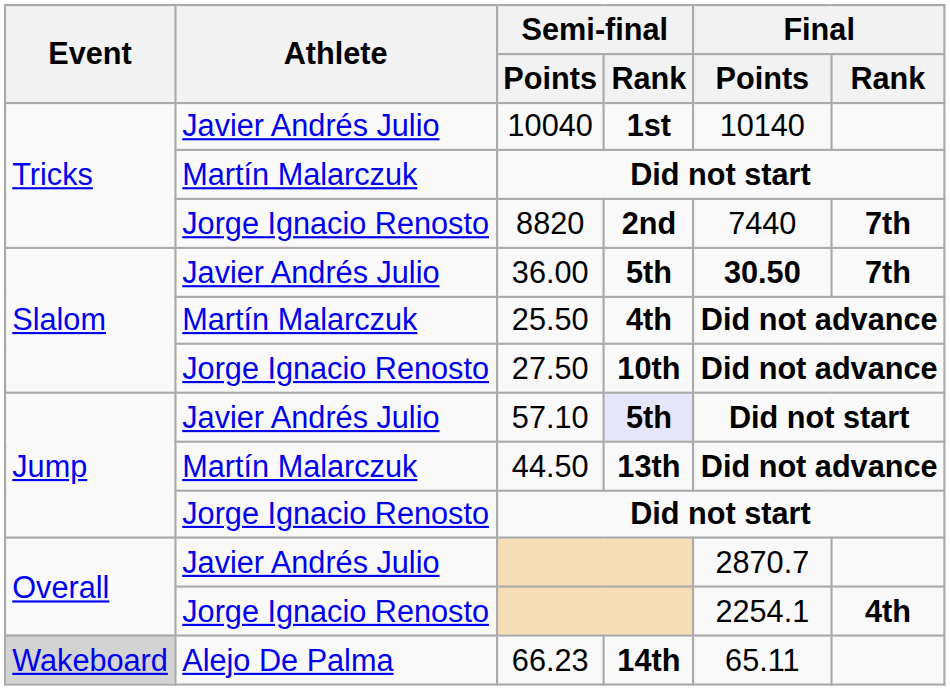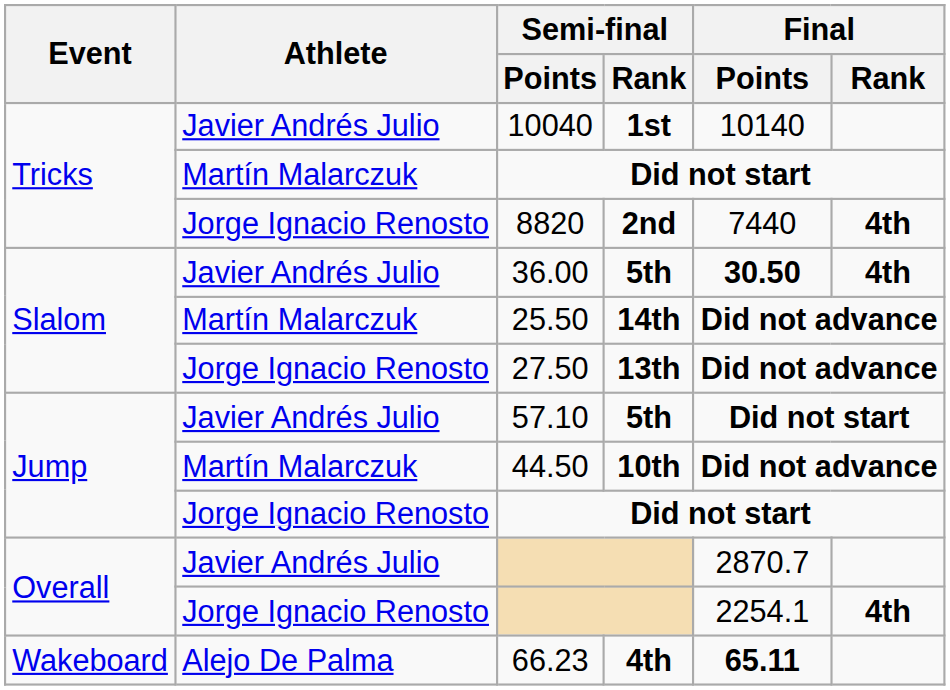8820 | Final / Rank: 7th -> 4th
36.00 | Final / Rank: 7th -> 4th
25.50 | Semi-final / Rank: 4th -> 14th
27.50 | Semi-final / Rank: 10th -> 13th
57.10 | Semi-final / Rank: lavender background -> no background
44.50 | Semi-final / Rank: 13th -> 10th
66.23 | Event: lightgrey background -> no background
66.23 | Semi-final / Rank: 14th -> 4th
66.23 | Final / Points: normal -> bold
